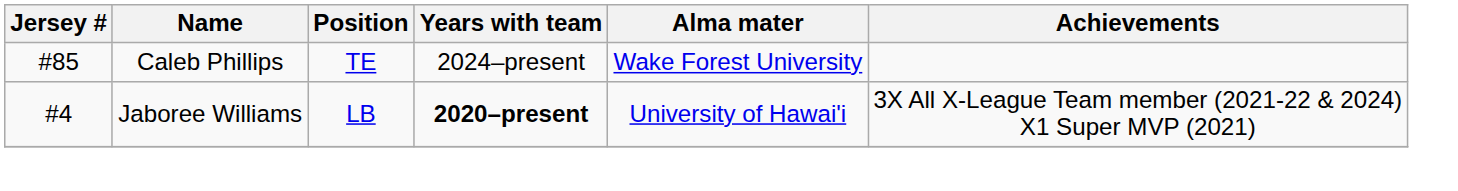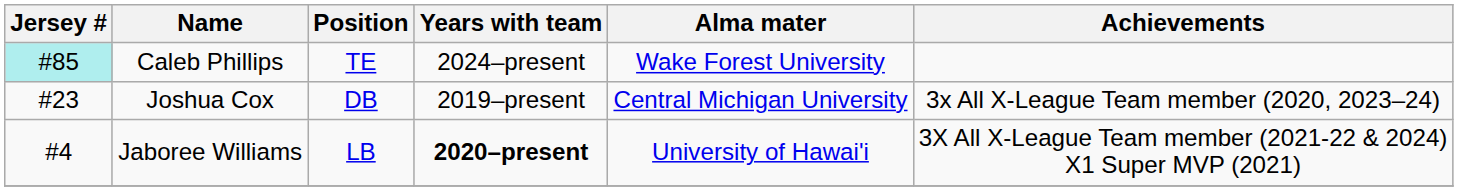Caleb Phillips | Jersey #: no background -> paleturquoise background
+ row: #23 | Joshua Cox | DB | 2019–present | Central Michigan University | 3x All X-League Team member (2020, 2023–24)
